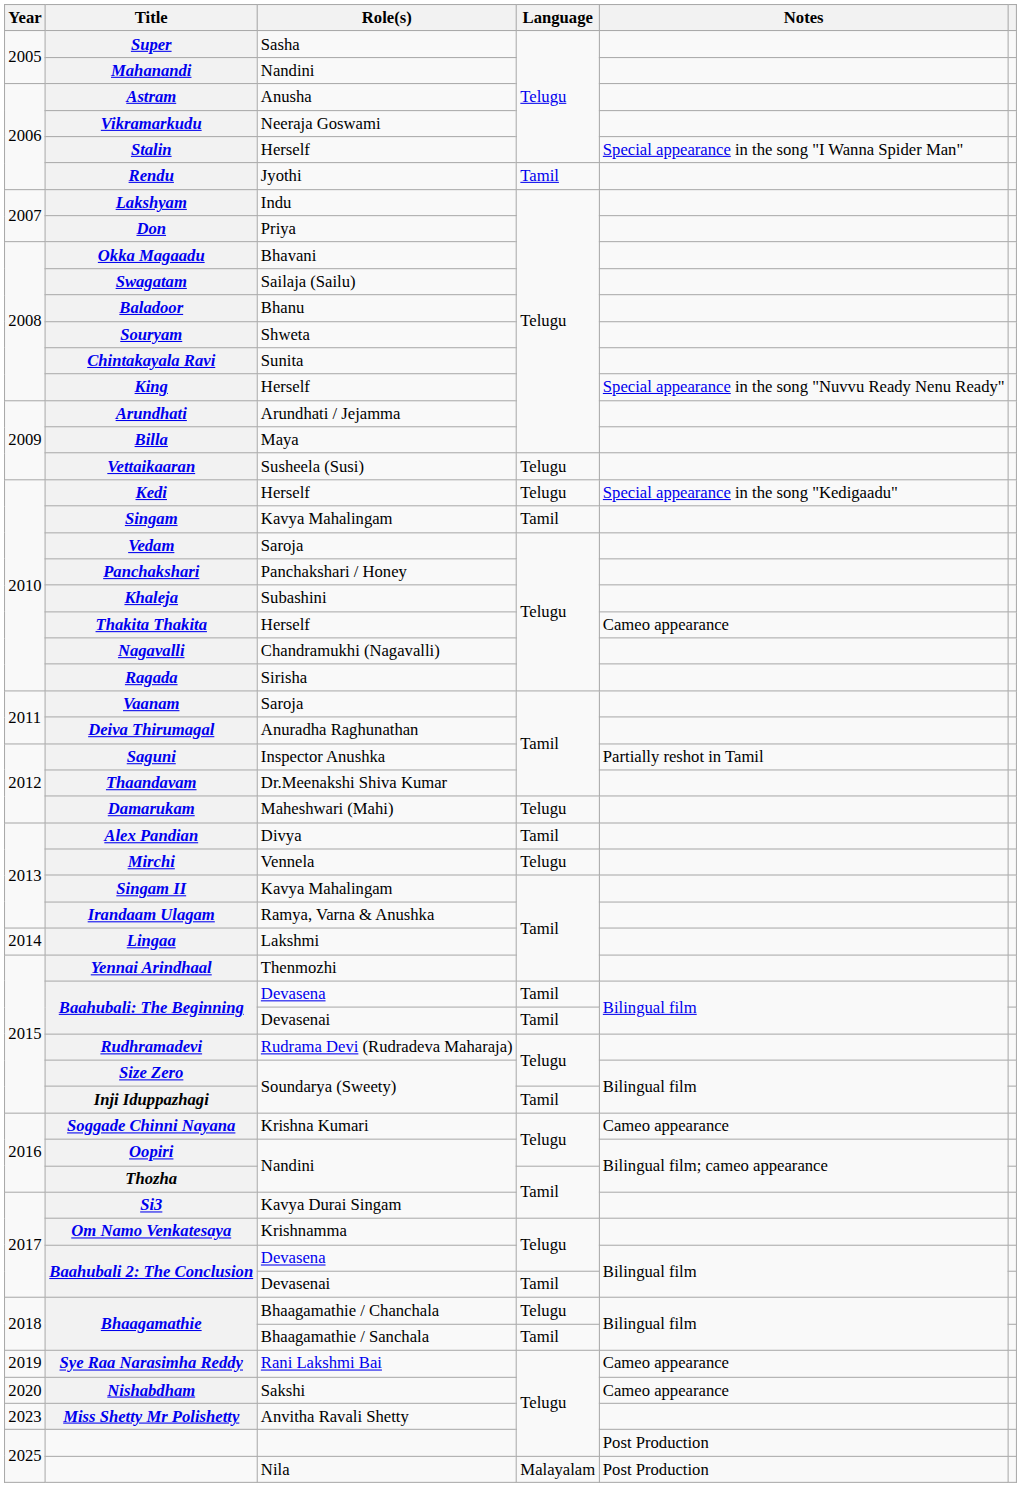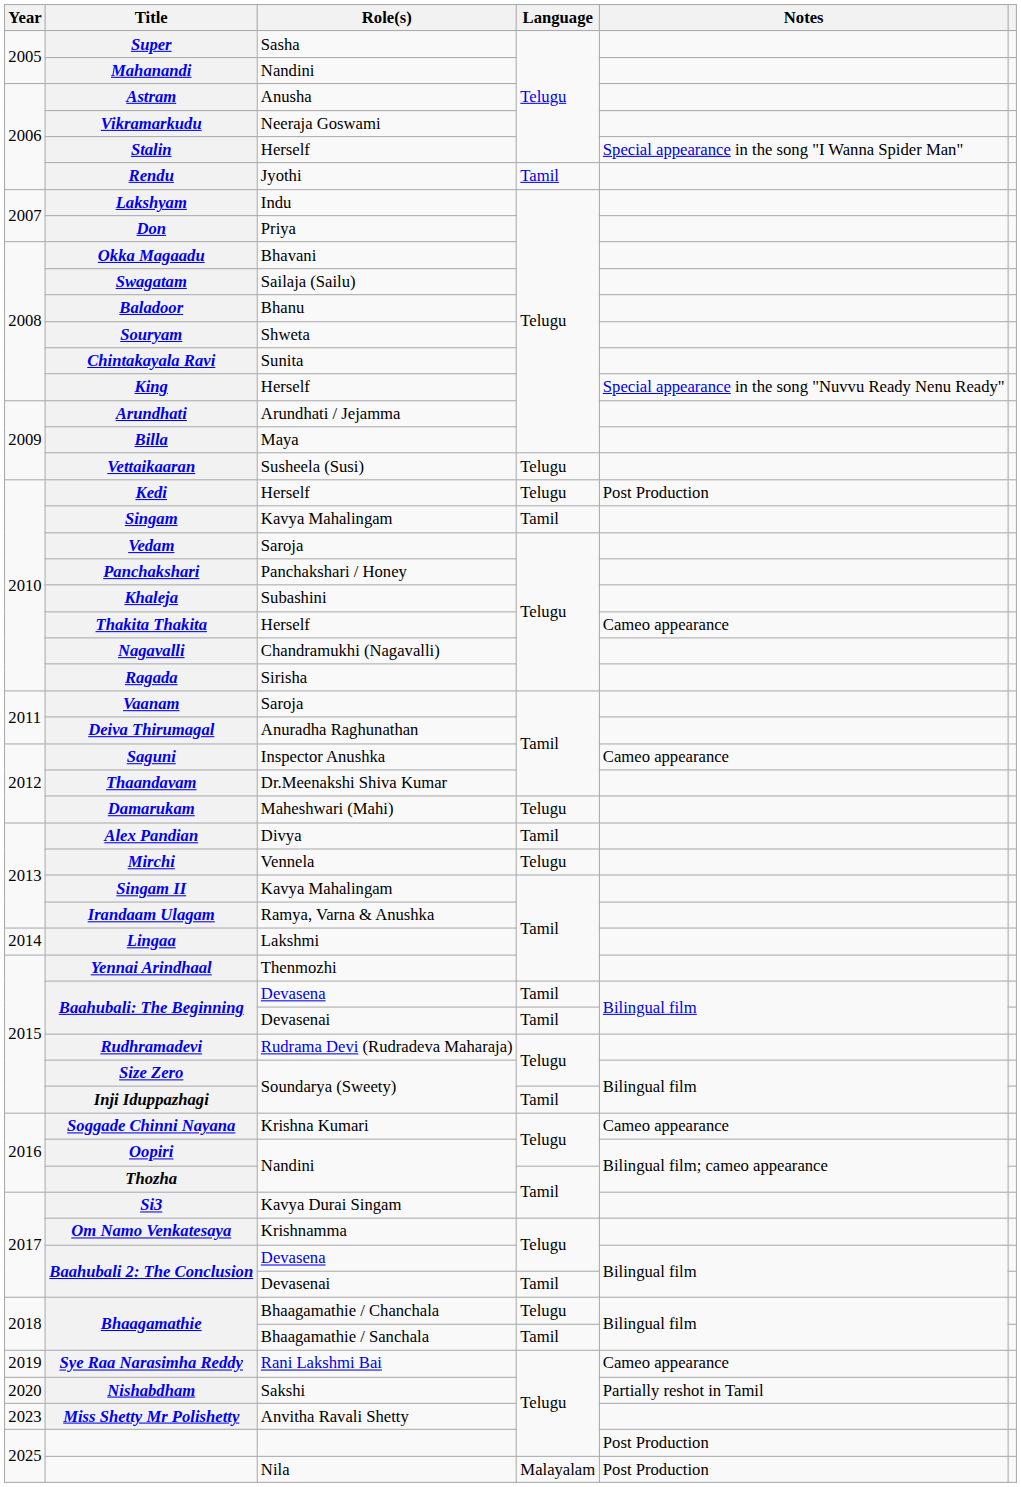Kedi | Notes: Special appearance in the song "Kedigaadu" -> Post Production
Saguni | Notes: Partially reshot in Tamil -> Cameo appearance
Nishabdham | Notes: Cameo appearance -> Partially reshot in Tamil
